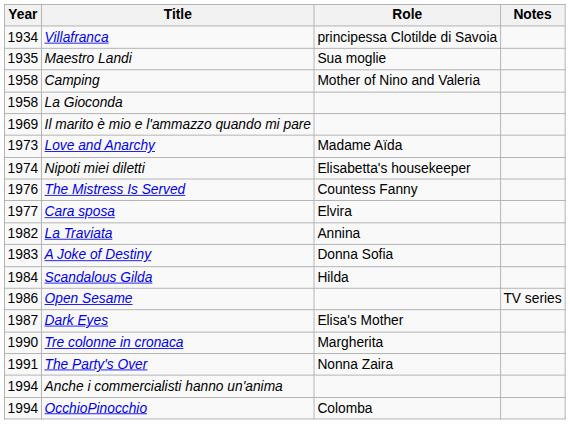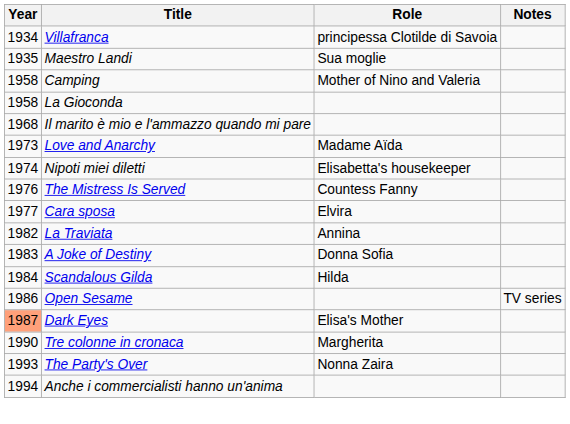Il marito è mio e l'ammazzo quando mi pare | Year: 1969 -> 1968
Dark Eyes | Year: no background -> lightsalmon background
The Party's Over | Year: 1991 -> 1993
- row: 1994 | OcchioPinocchio | Colomba
